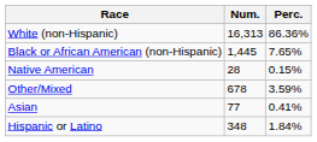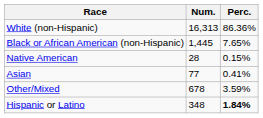rows swapped: Asian <-> Other/Mixed
Hispanic or Latino | Perc.: normal -> bold
